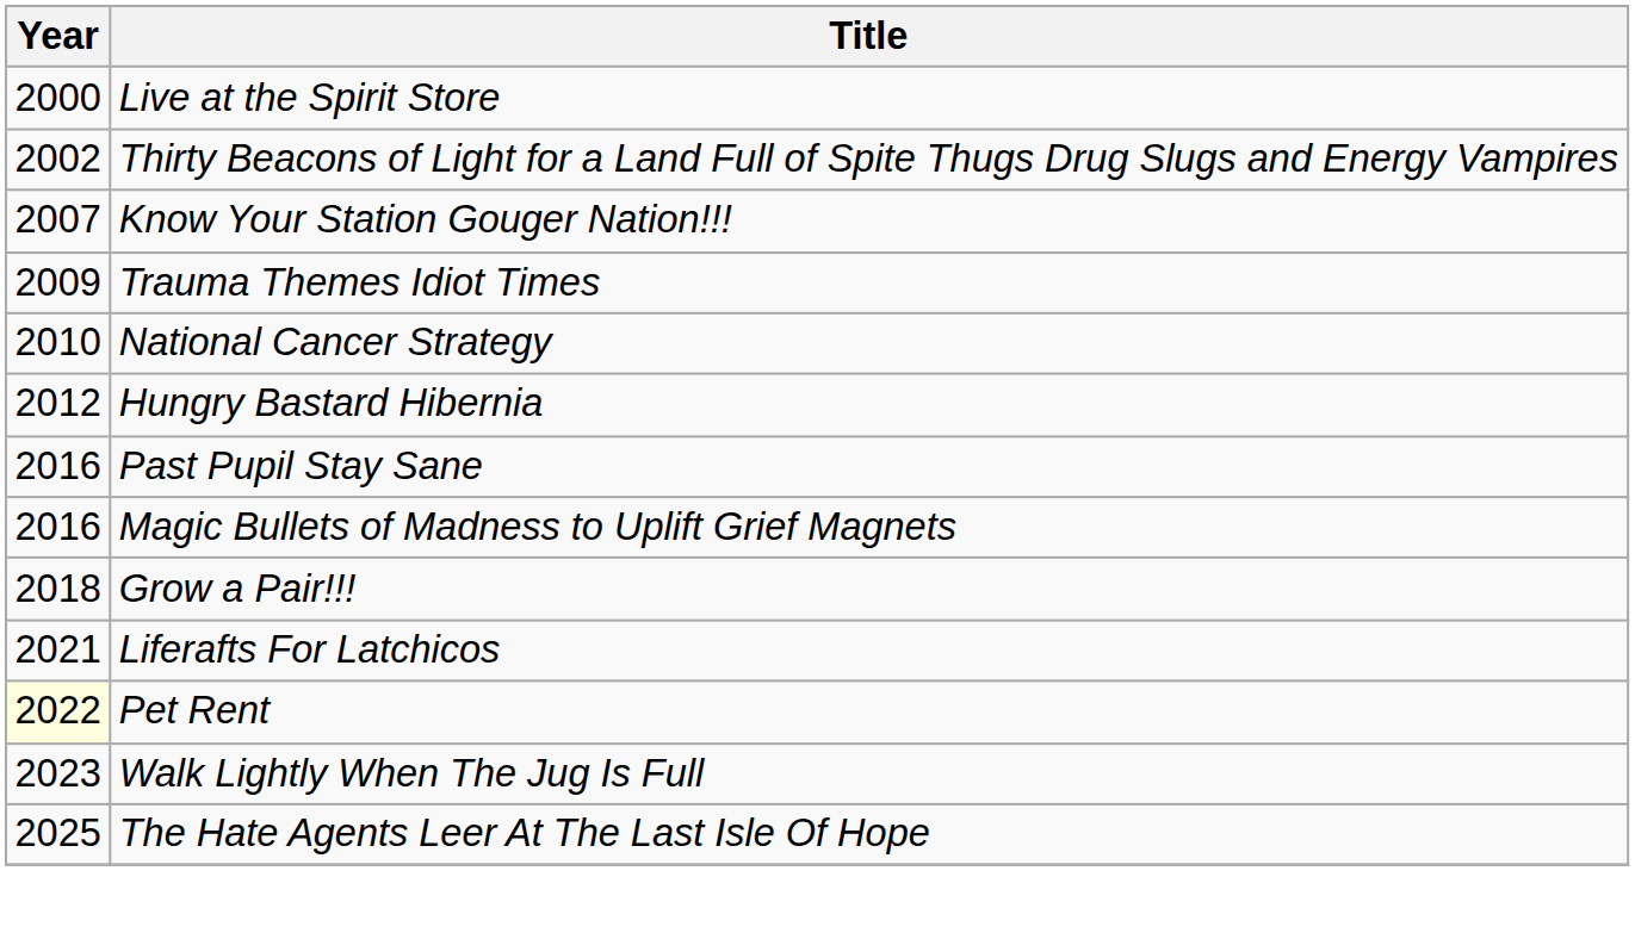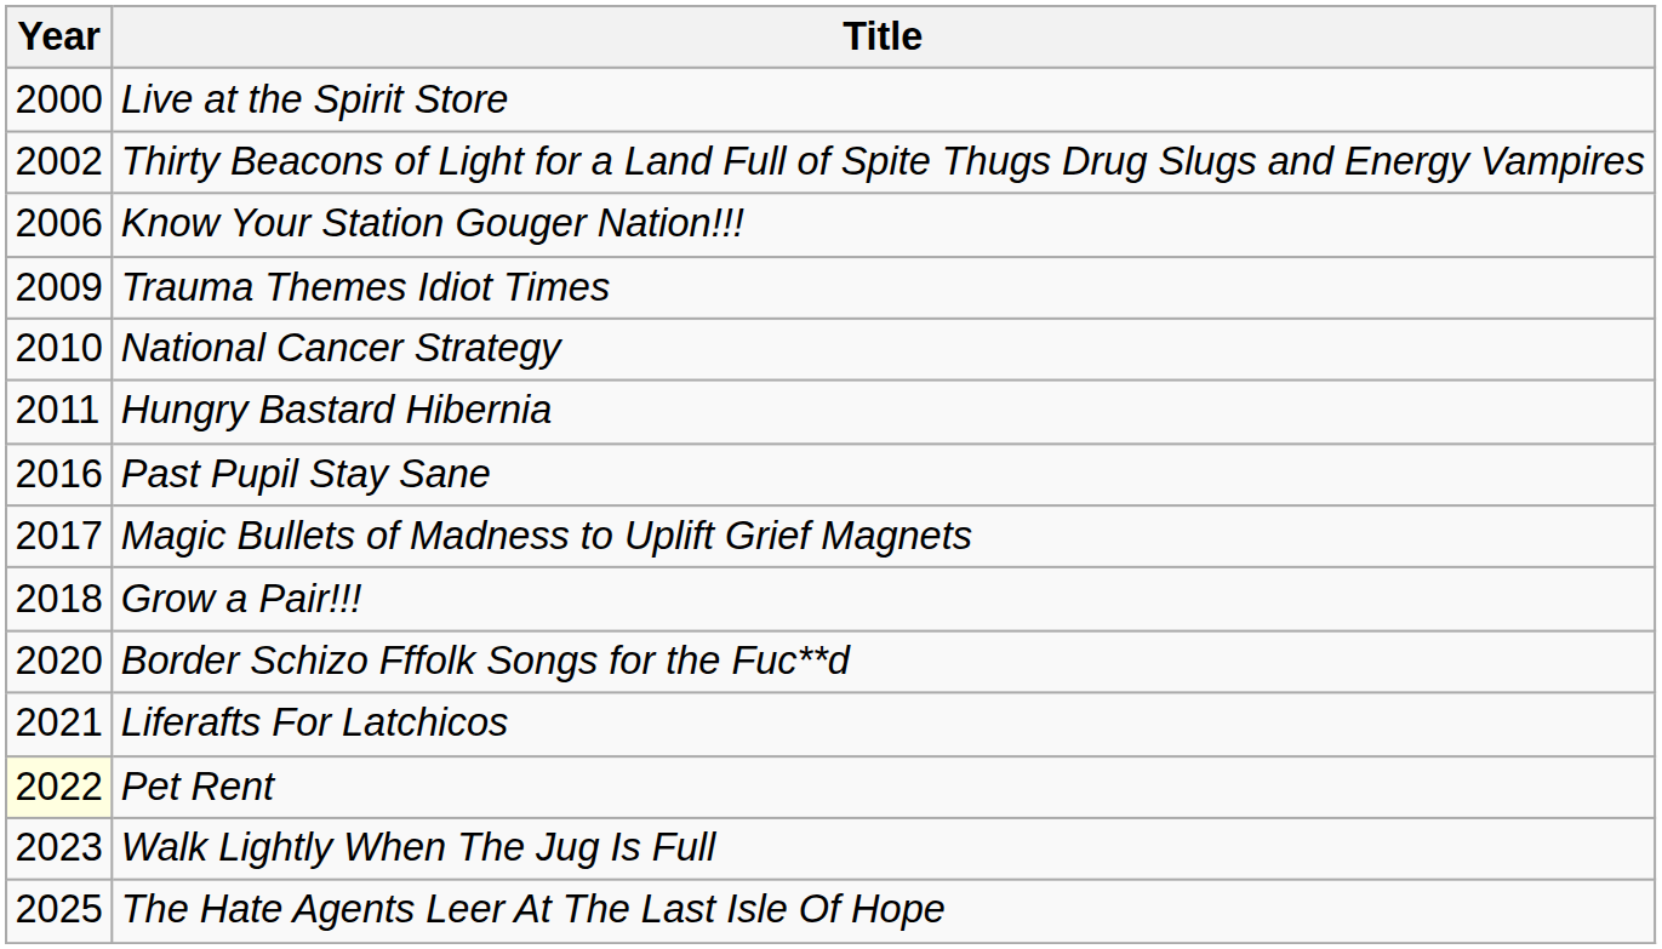Know Your Station Gouger Nation!!! | Year: 2007 -> 2006
Hungry Bastard Hibernia | Year: 2012 -> 2011
Magic Bullets of Madness to Uplift Grief Magnets | Year: 2016 -> 2017
+ row: 2020 | Border Schizo Fffolk Songs for the Fuc**d
